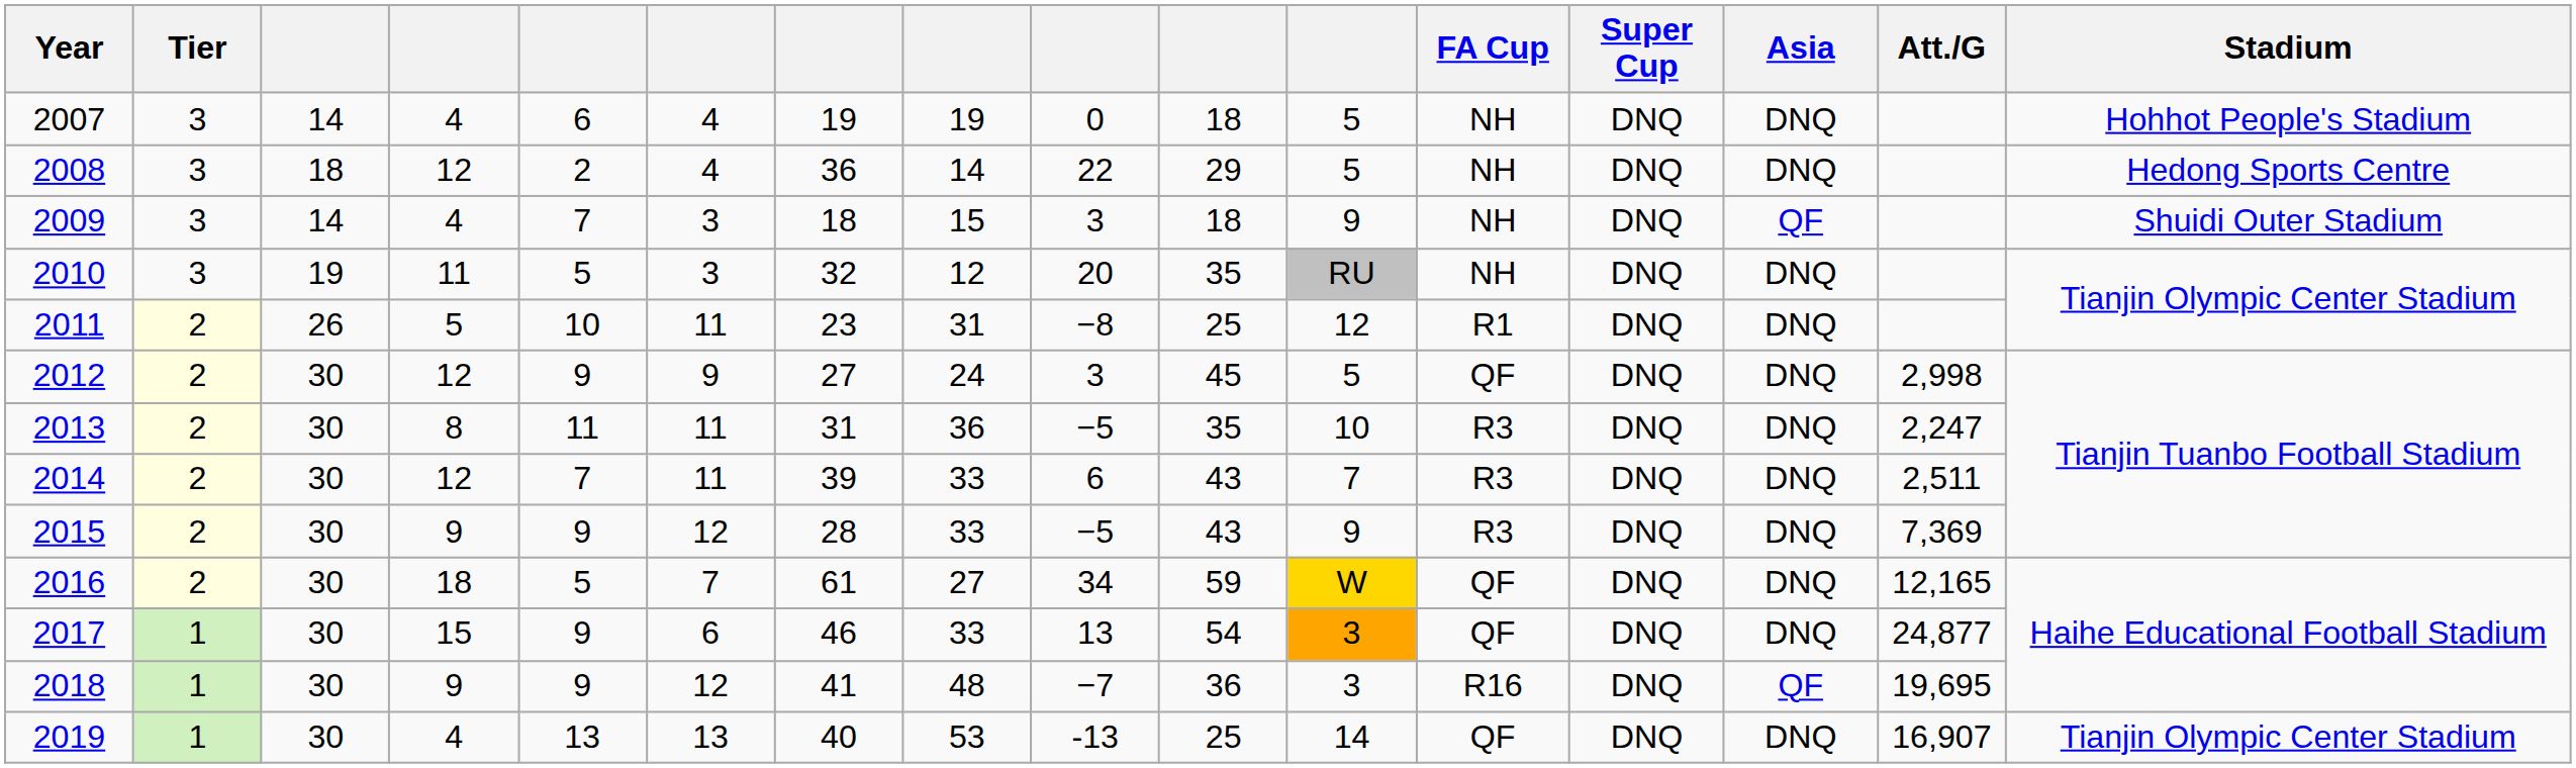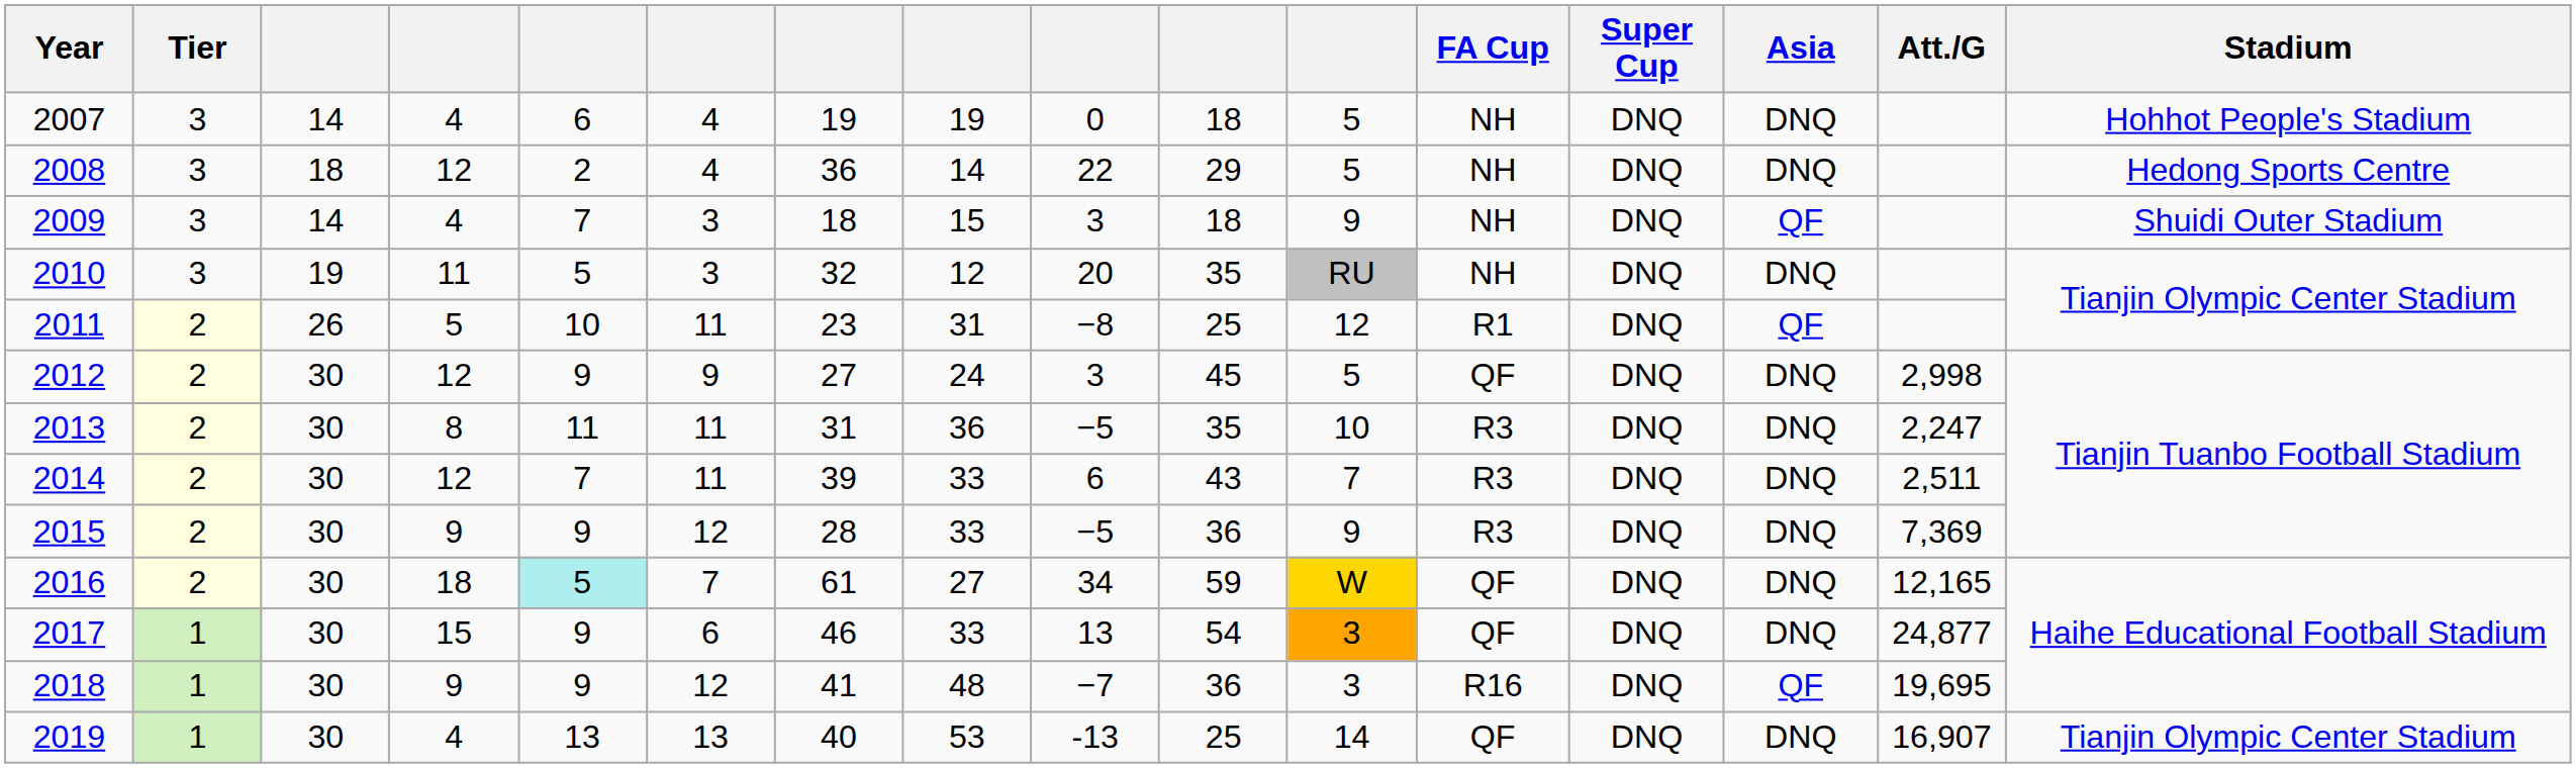2011 | Asia: DNQ -> QF
2015 | column 10: 43 -> 36
2016 | column 5: no background -> paleturquoise background
